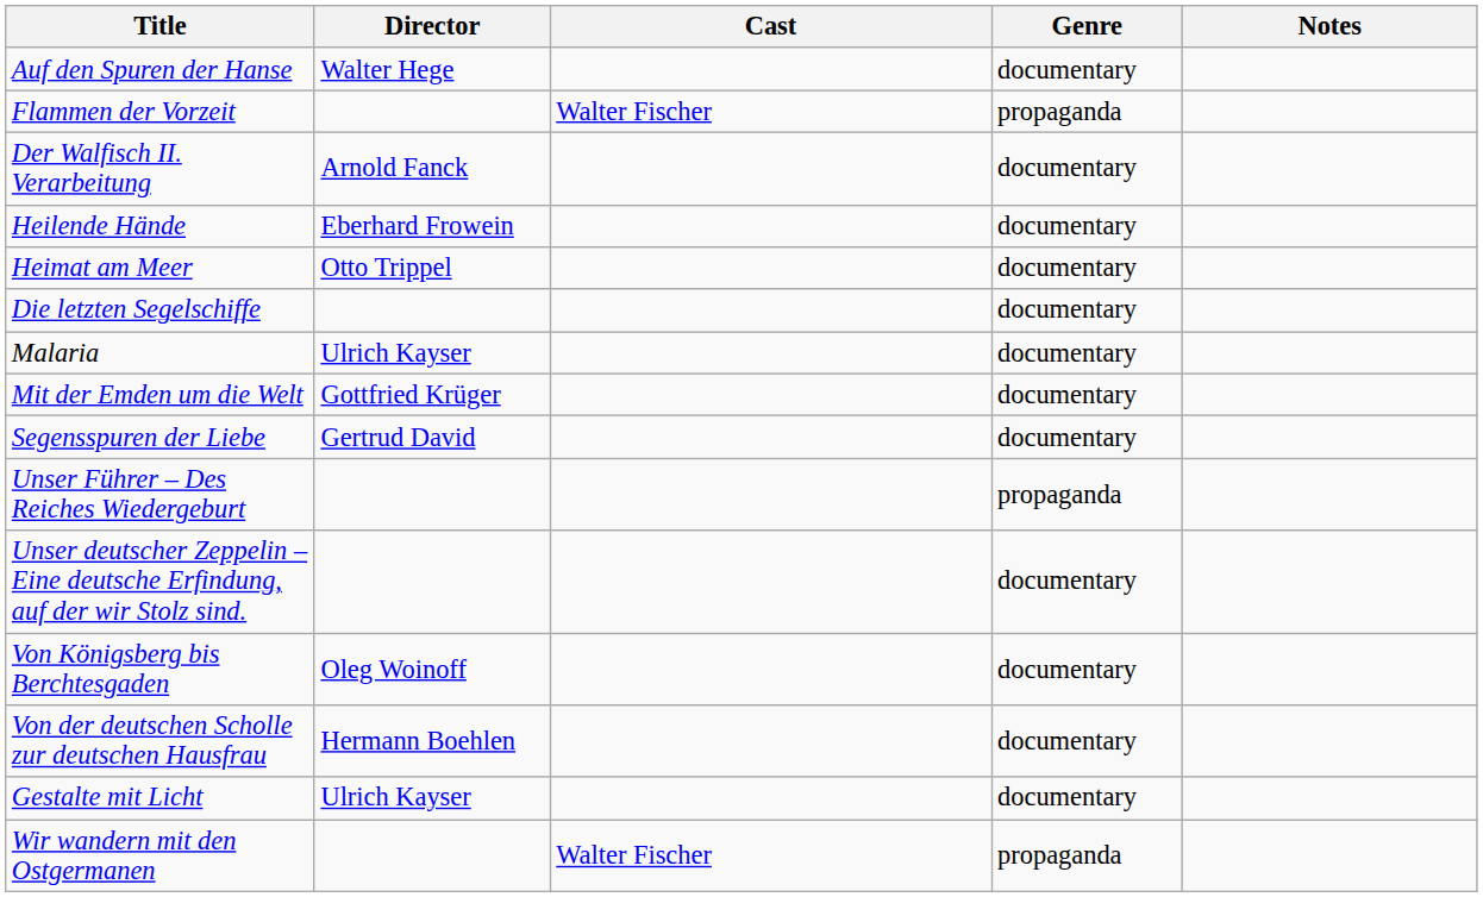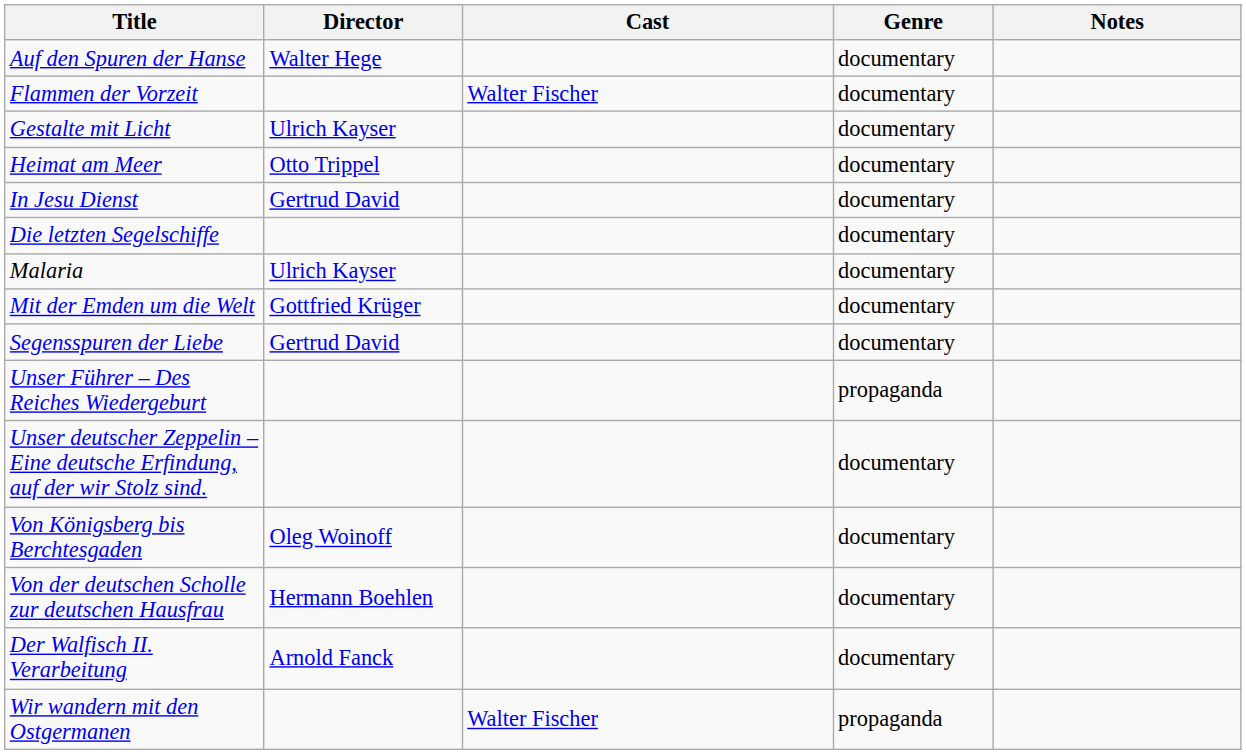Flammen der Vorzeit | Genre: propaganda -> documentary
rows swapped: Gestalte mit Licht <-> Der Walfisch II. Verarbeitung
- row: Heilende Hände | Eberhard Frowein | documentary
+ row: In Jesu Dienst | Gertrud David | documentary
